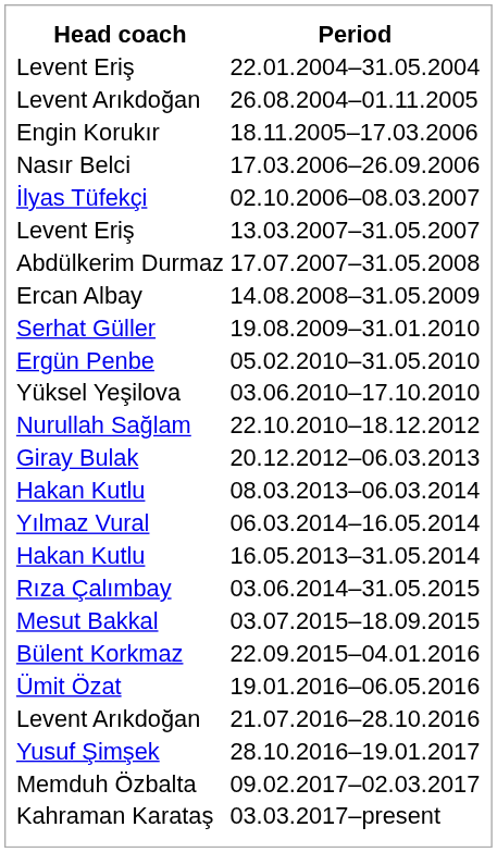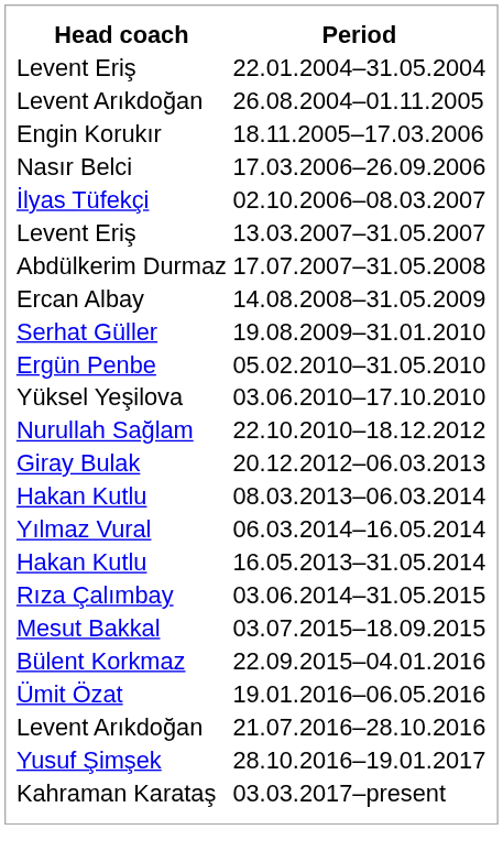- row: Memduh Özbalta | 09.02.2017–02.03.2017
